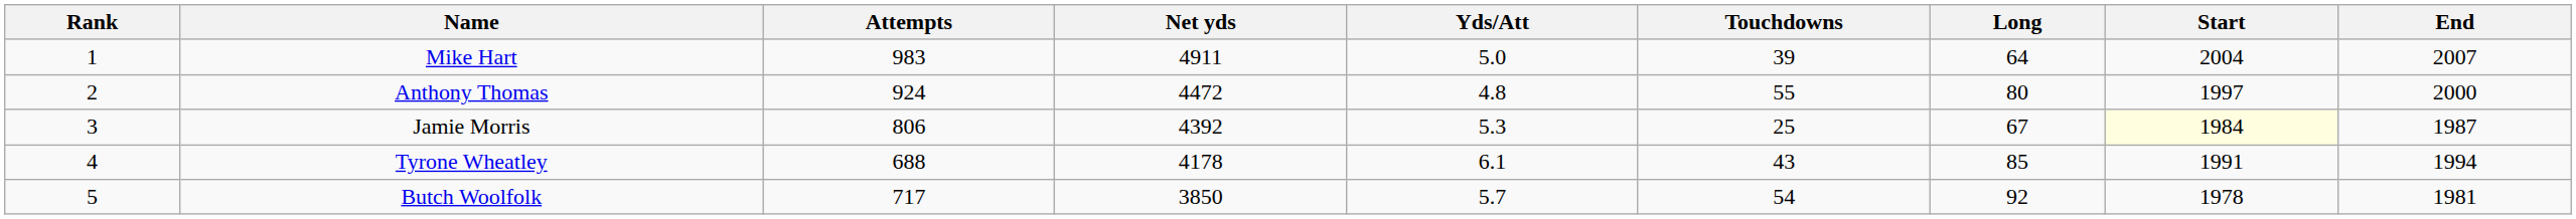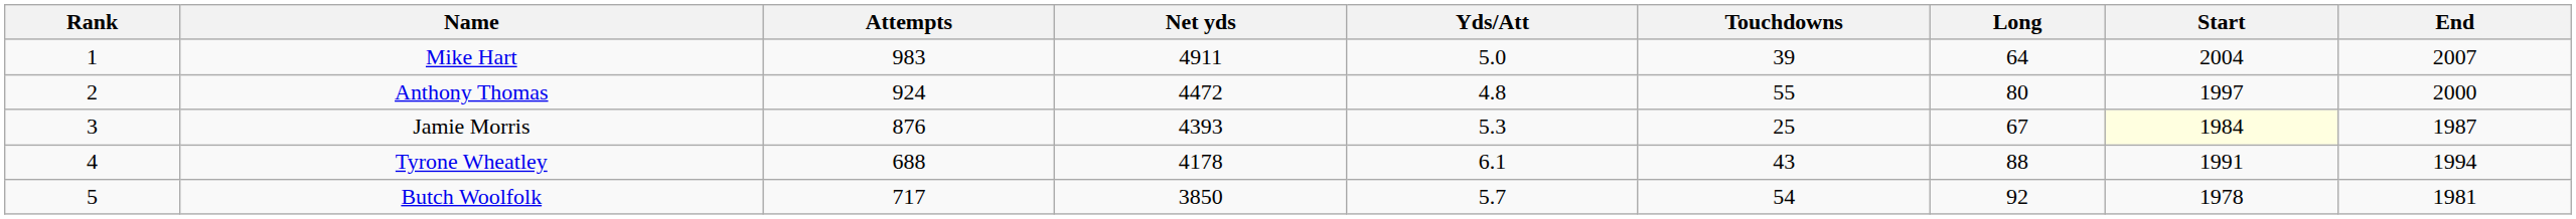Jamie Morris | Attempts: 806 -> 876
Jamie Morris | Net yds: 4392 -> 4393
Tyrone Wheatley | Long: 85 -> 88
